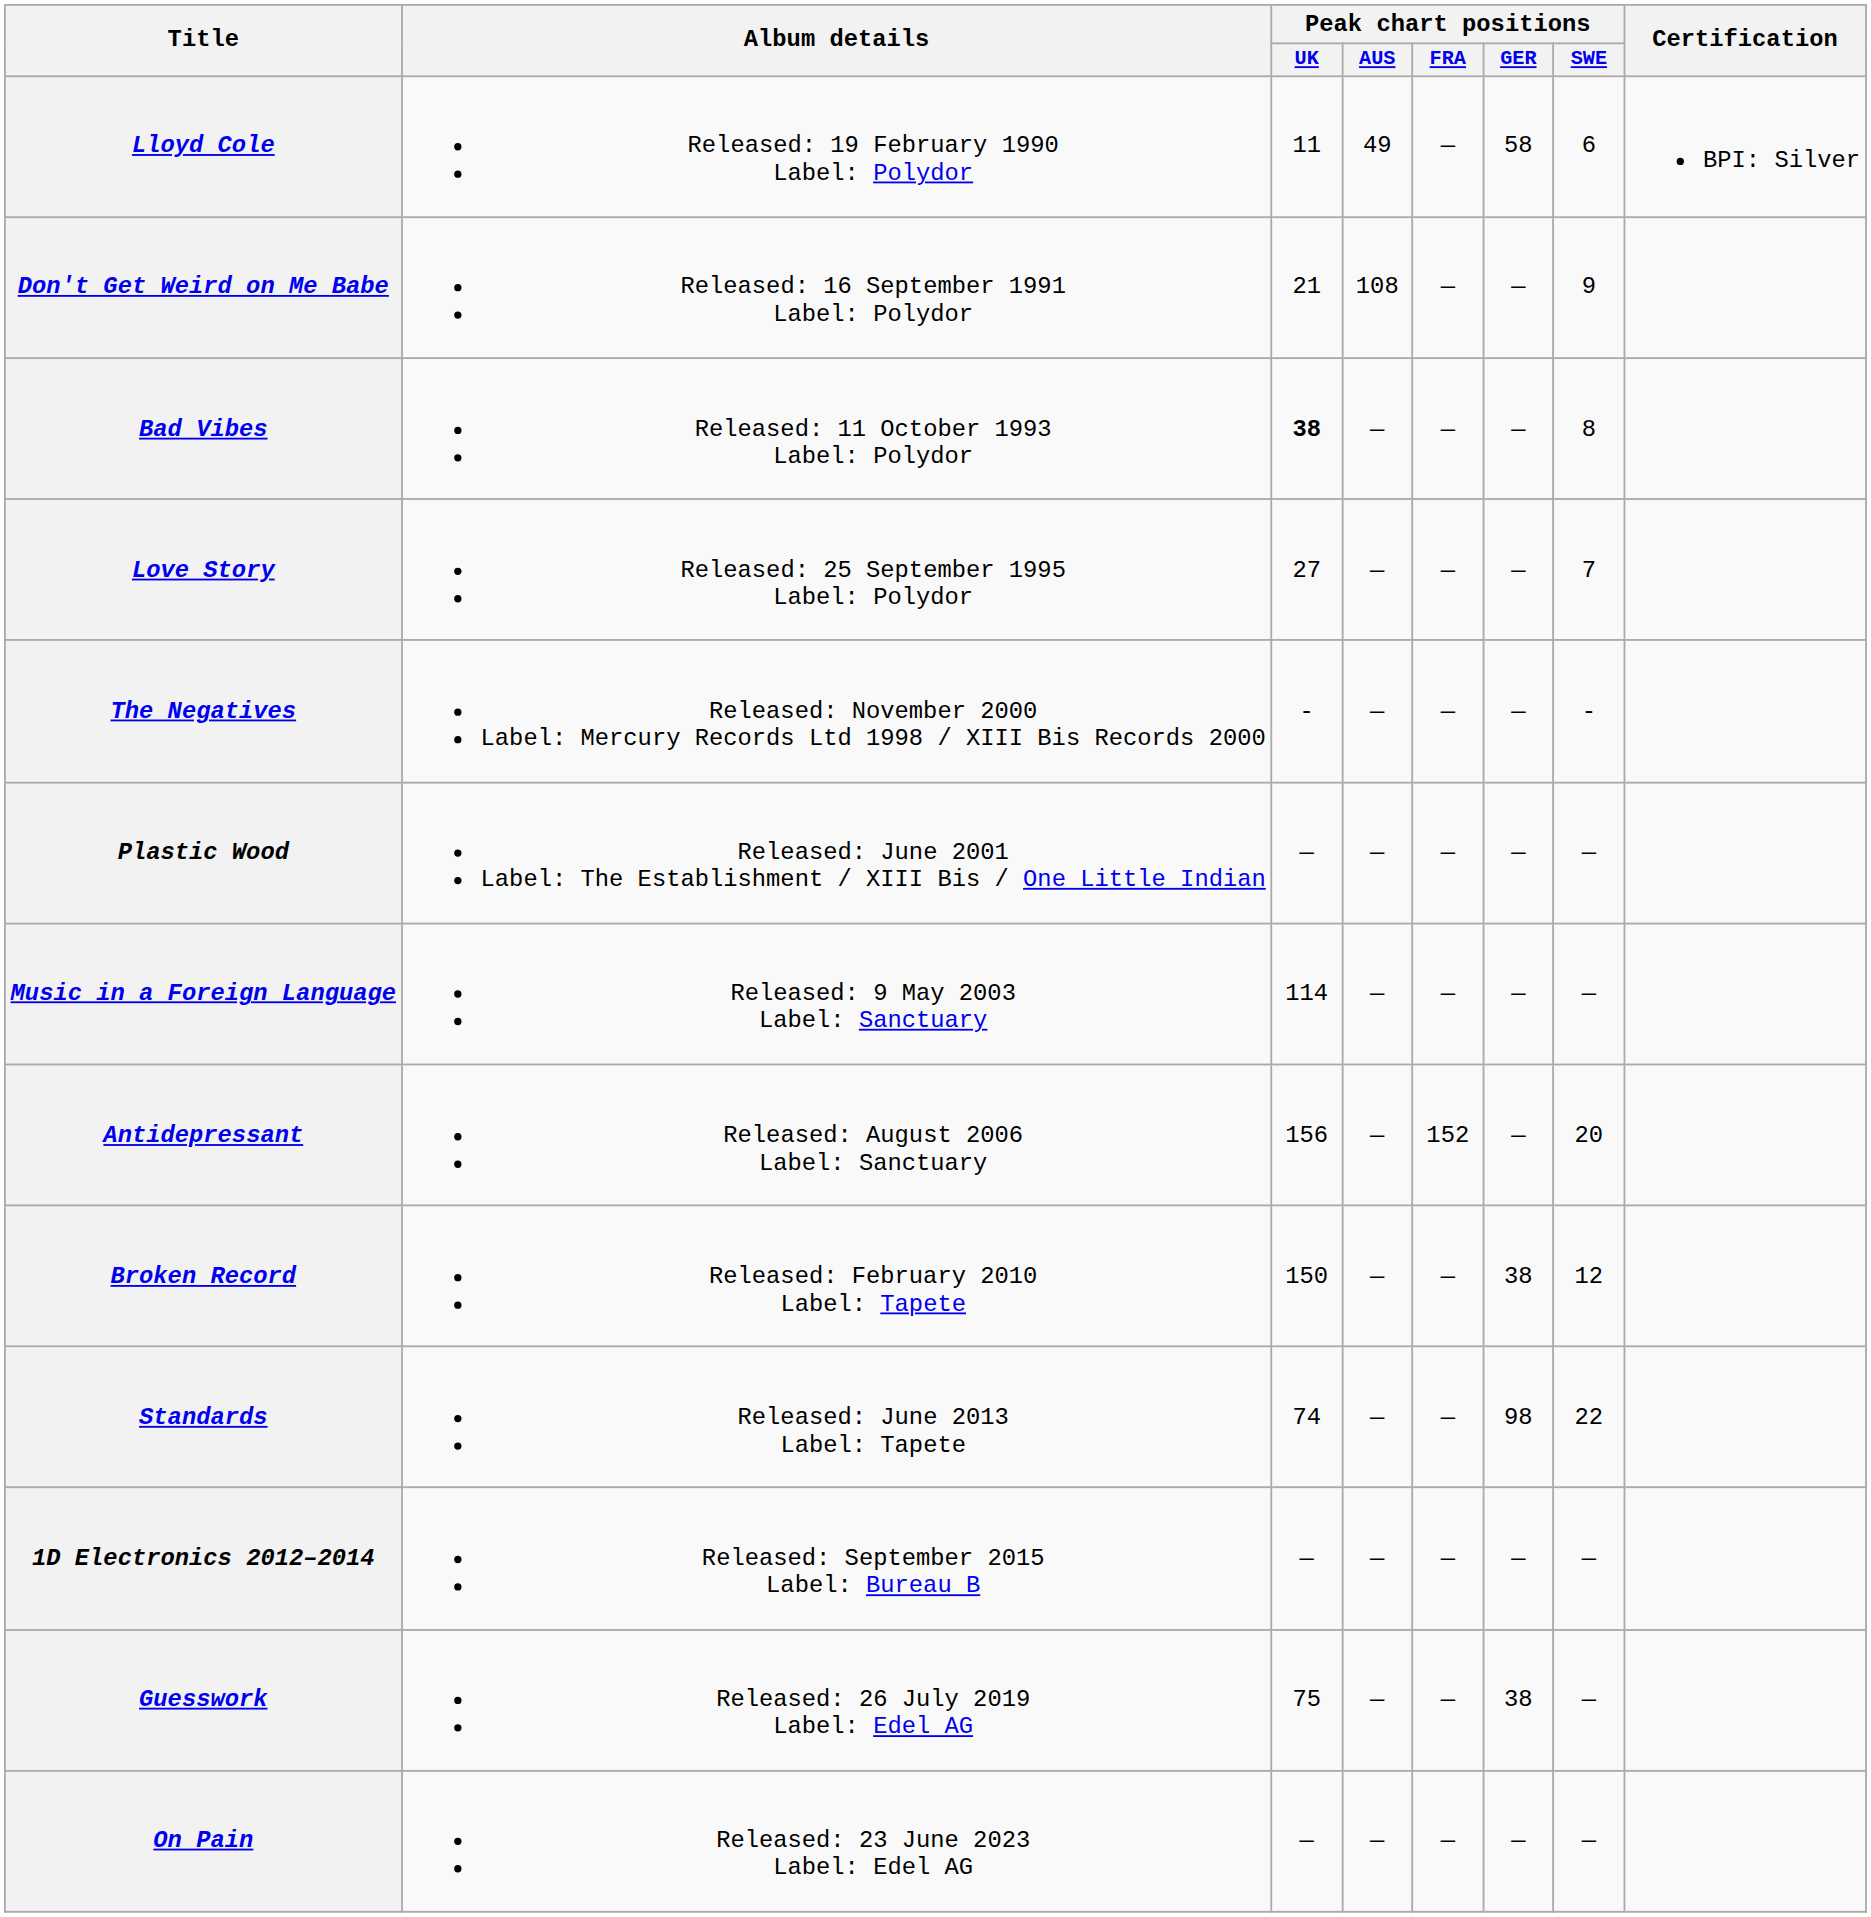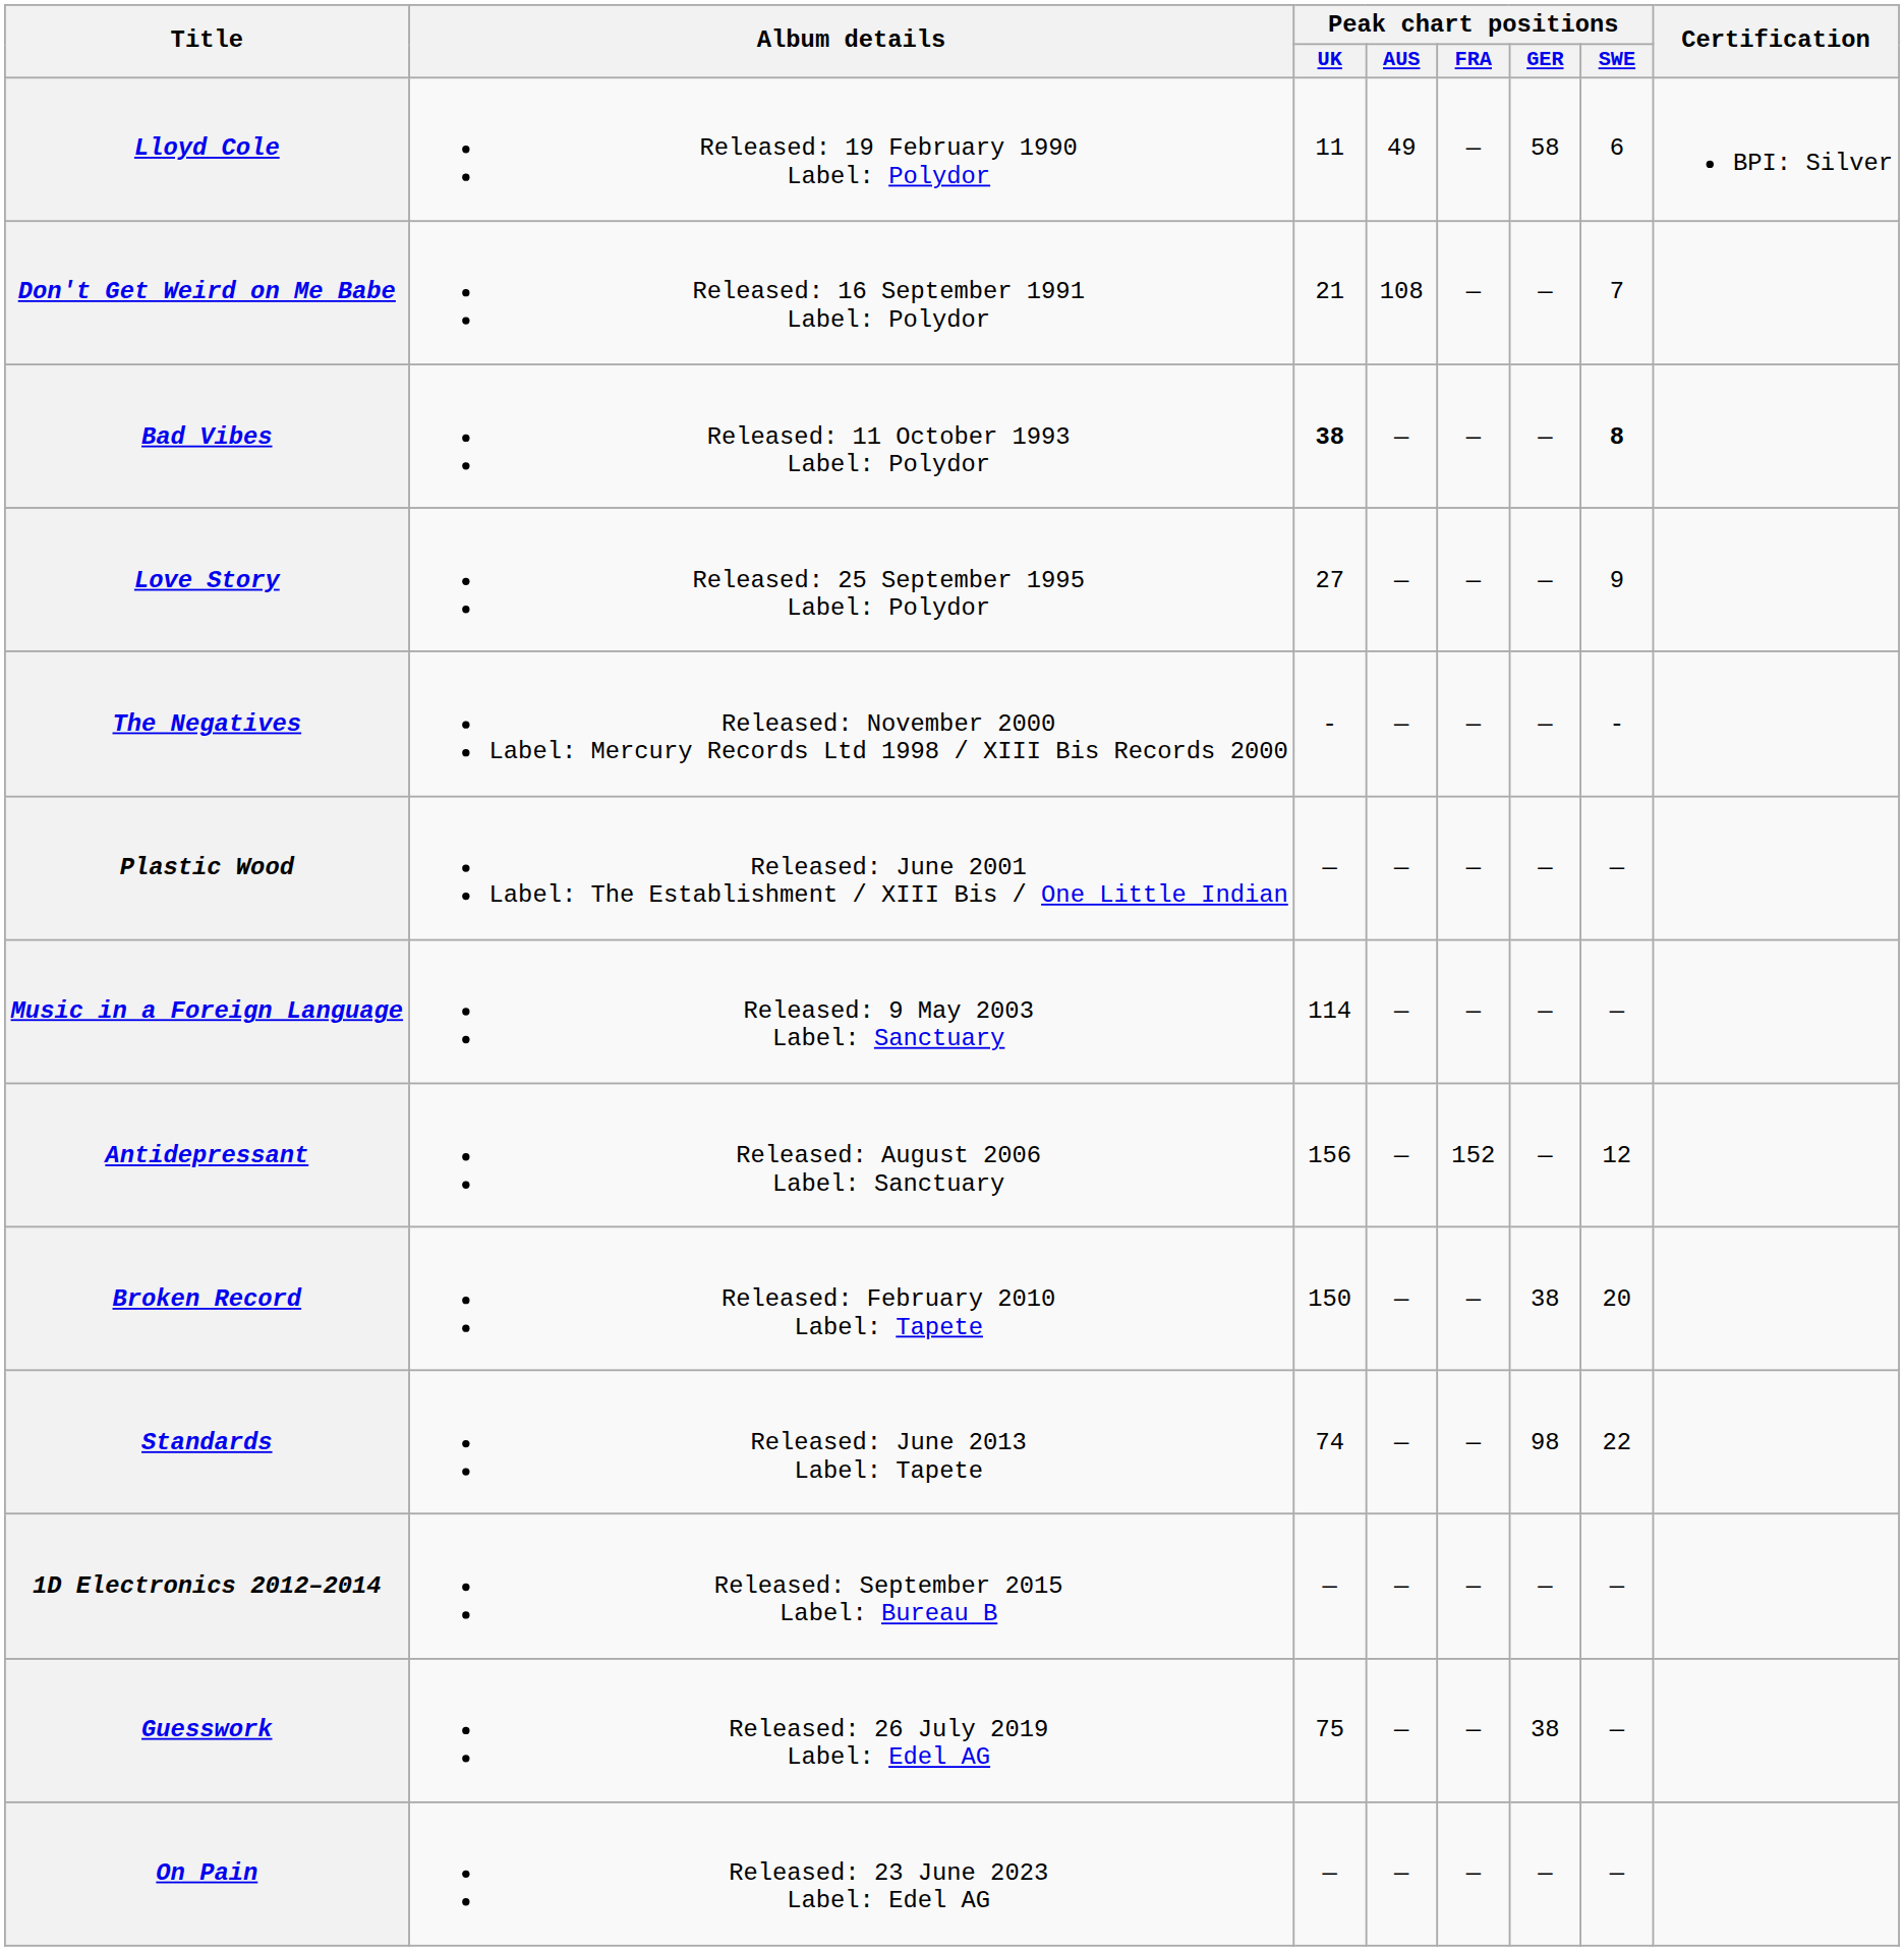Don't Get Weird on Me Babe | Peak chart positions / SWE: 9 -> 7
Bad Vibes | Peak chart positions / SWE: normal -> bold
Love Story | Peak chart positions / SWE: 7 -> 9
Antidepressant | Peak chart positions / SWE: 20 -> 12
Broken Record | Peak chart positions / SWE: 12 -> 20
